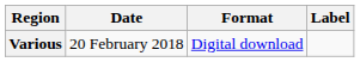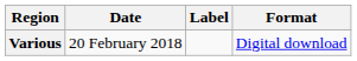columns swapped: Format <-> Label
